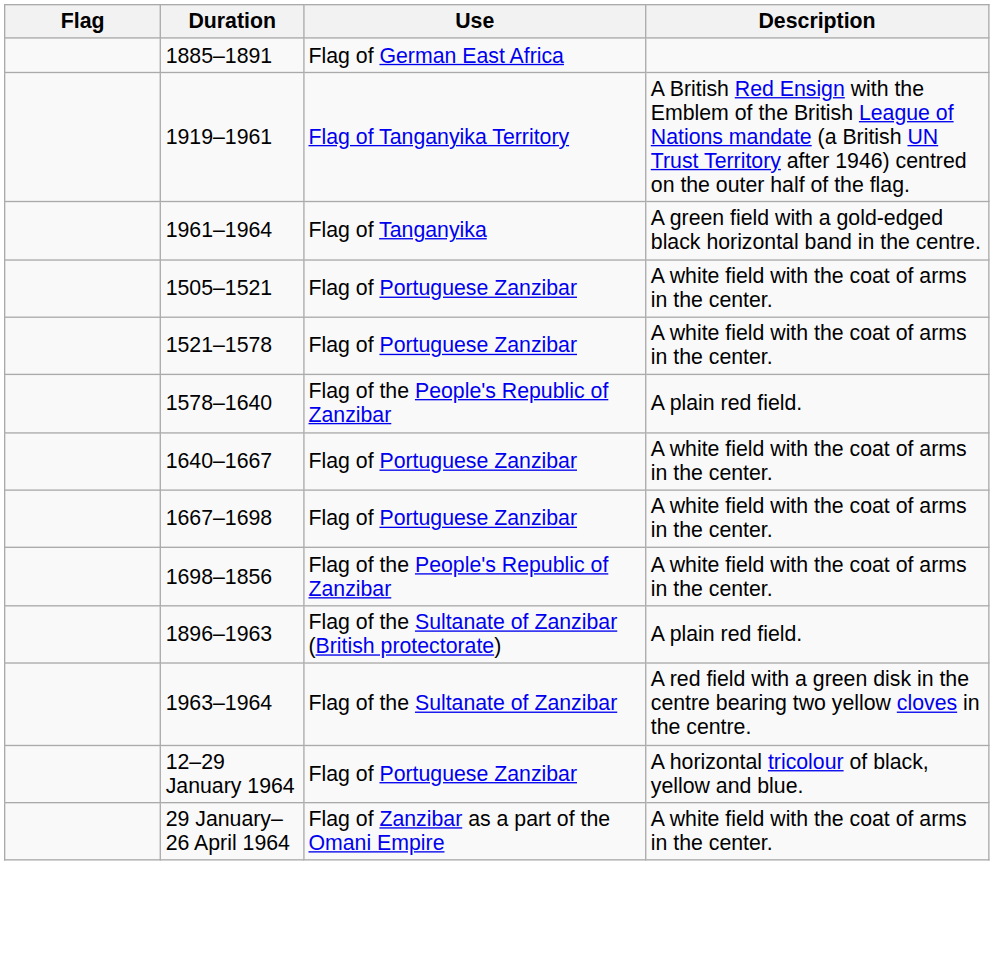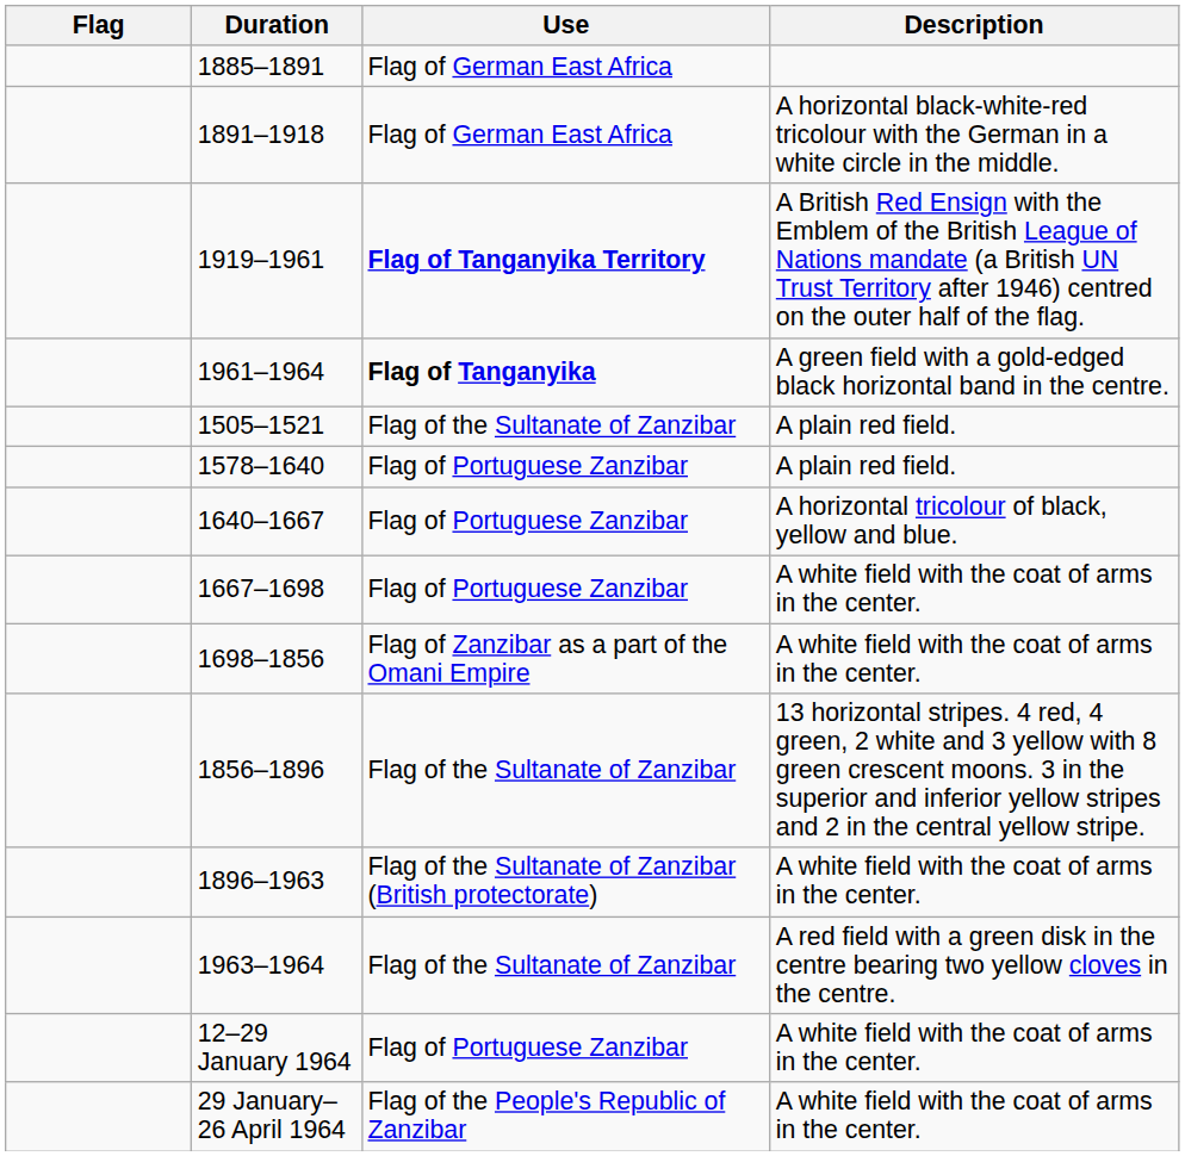+ row: 1891–1918 | Flag of German East Africa | A horizontal black-white-red tricolour with the German in a white circle in the middle.
1919–1961 | Use: normal -> bold
1961–1964 | Use: normal -> bold
1505–1521 | Use: Flag of Portuguese Zanzibar -> Flag of the Sultanate of Zanzibar
1505–1521 | Description: A white field with the coat of arms in the center. -> A plain red field.
- row: 1521–1578 | Flag of Portuguese Zanzibar | A white field with the coat of arms in the center.
1578–1640 | Use: Flag of the People's Republic of Zanzibar -> Flag of Portuguese Zanzibar
1640–1667 | Description: A white field with the coat of arms in the center. -> A horizontal tricolour of black, yellow and blue.
1698–1856 | Use: Flag of the People's Republic of Zanzibar -> Flag of Zanzibar as a part of the Omani Empire
+ row: 1856–1896 | Flag of the Sultanate of Zanzibar | 13 horizontal stripes. 4 red, 4 green, 2 white and 3 yellow with 8 green crescent moons. 3 in the superior and inferior yellow stripes and 2 in the central yellow stripe.
1896–1963 | Description: A plain red field. -> A white field with the coat of arms in the center.
12–29 January 1964 | Description: A horizontal tricolour of black, yellow and blue. -> A white field with the coat of arms in the center.
29 January–26 April 1964 | Use: Flag of Zanzibar as a part of the Omani Empire -> Flag of the People's Republic of Zanzibar
